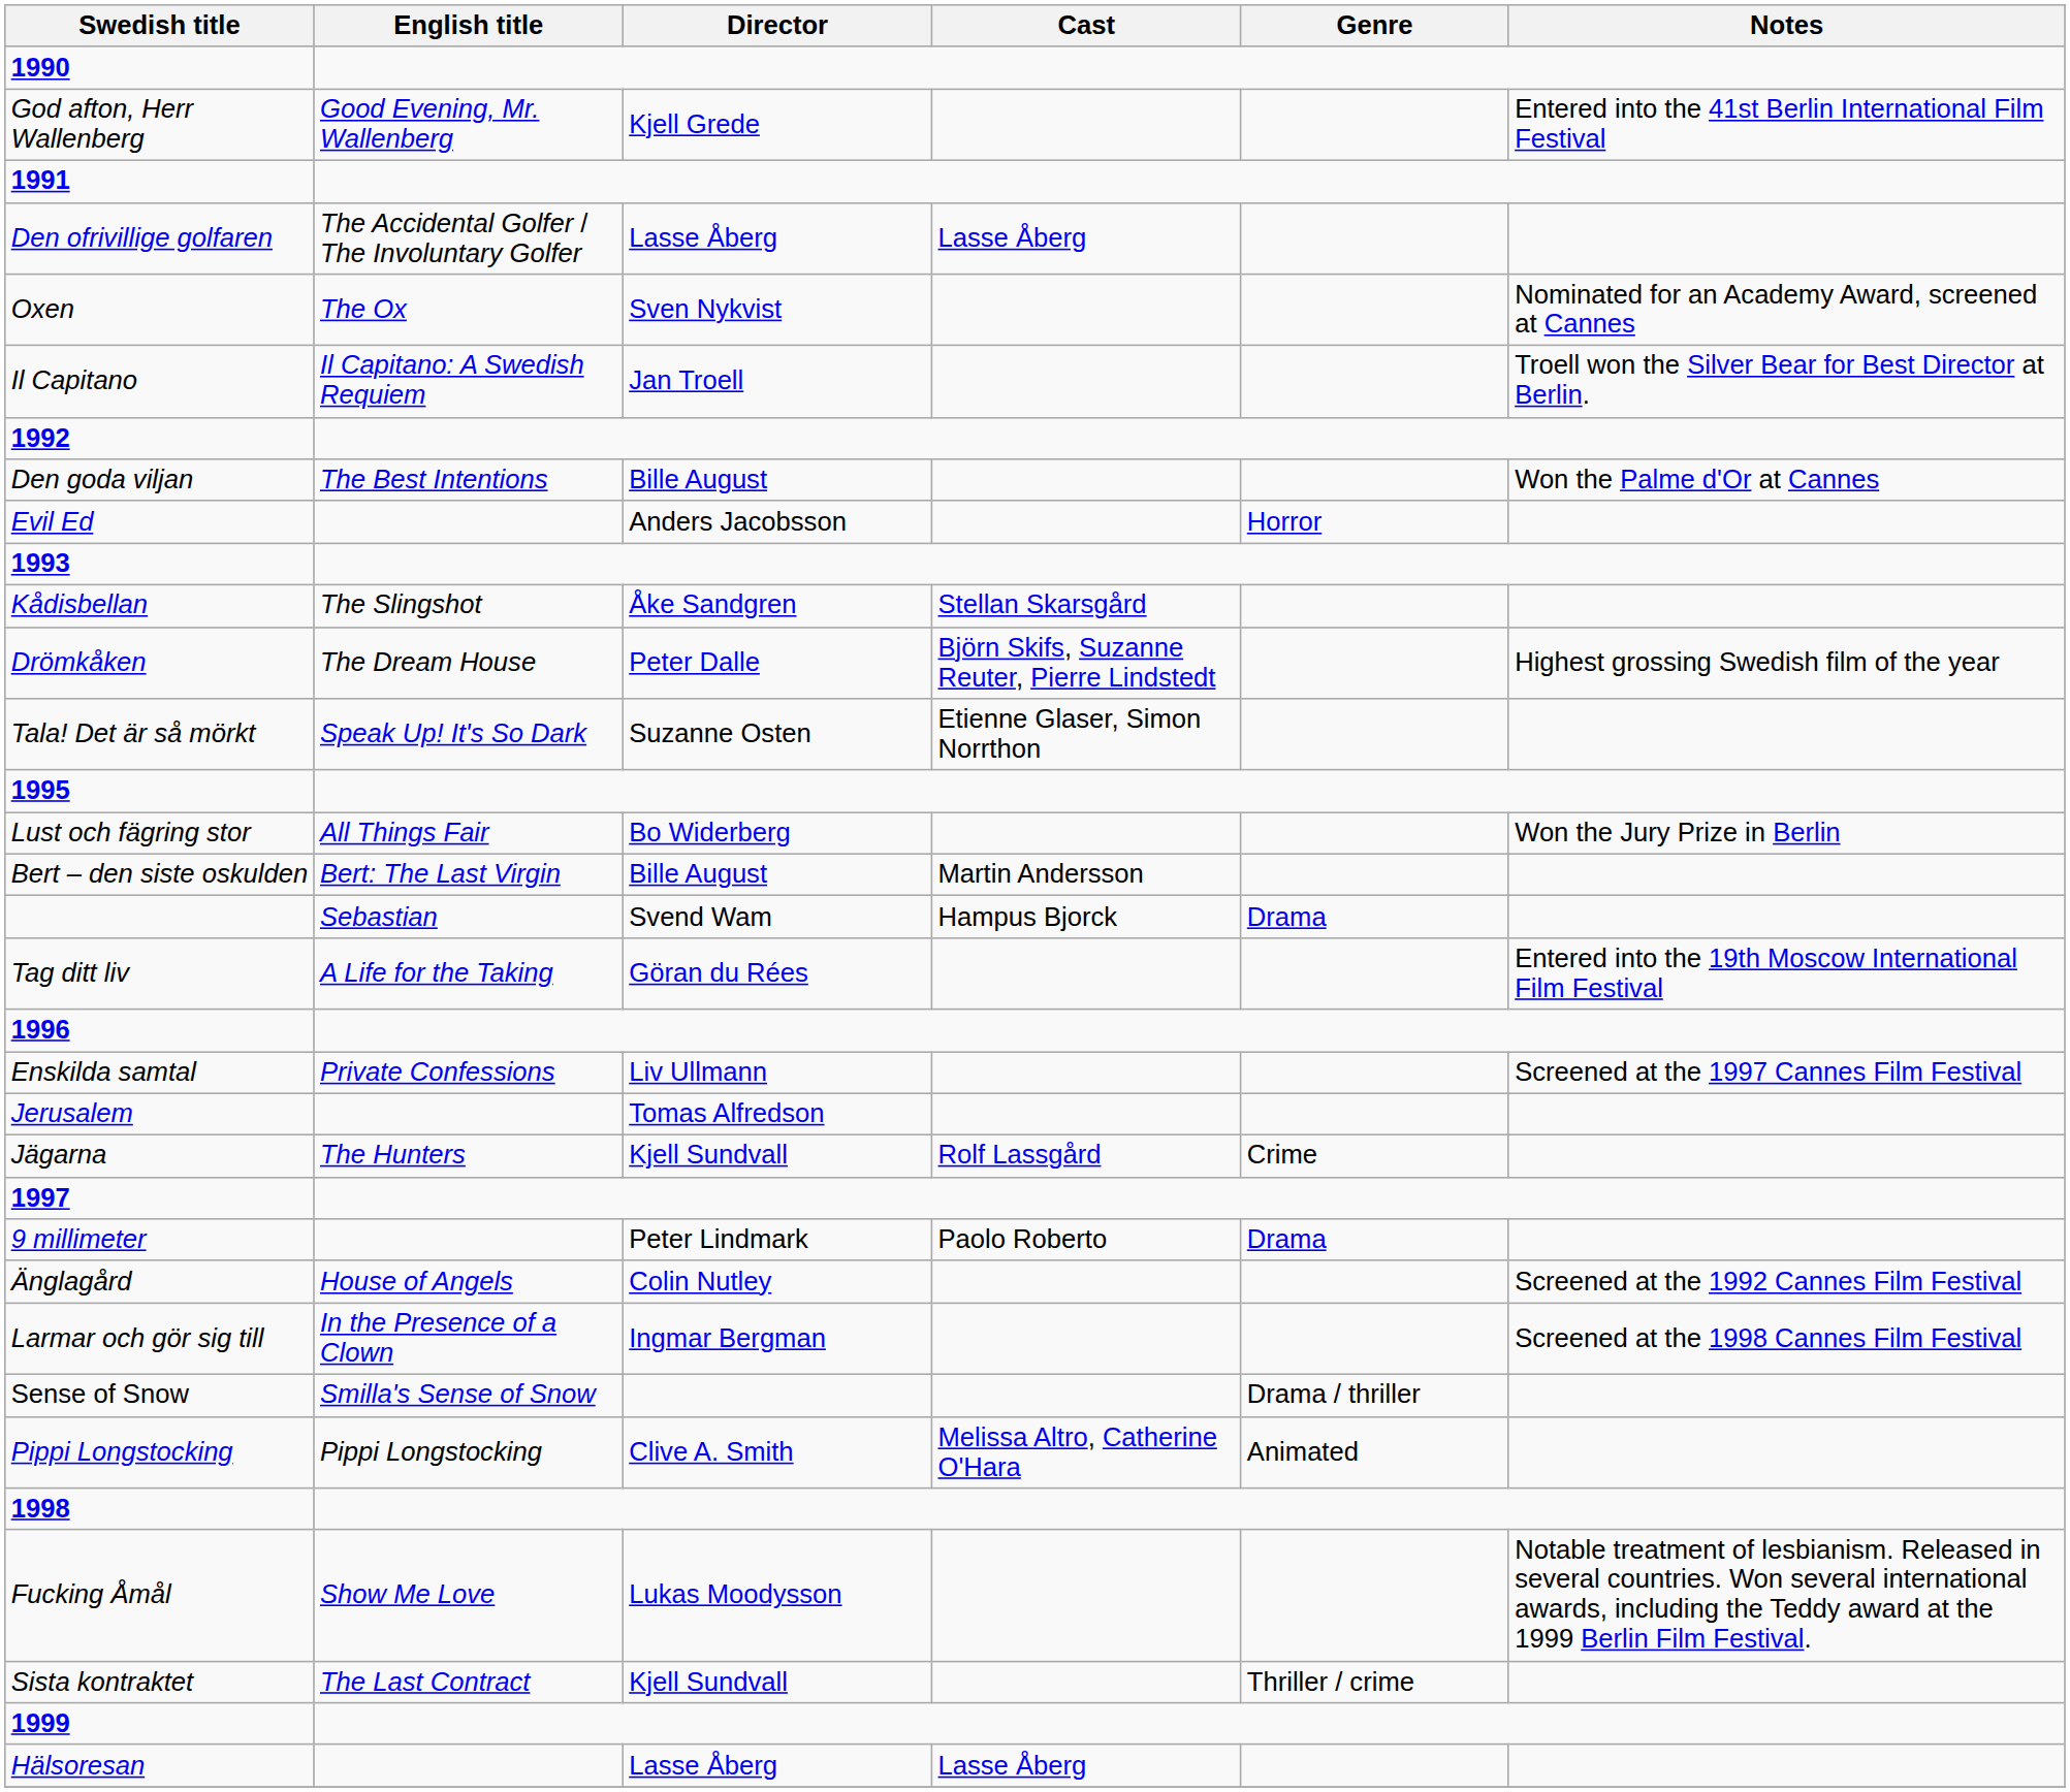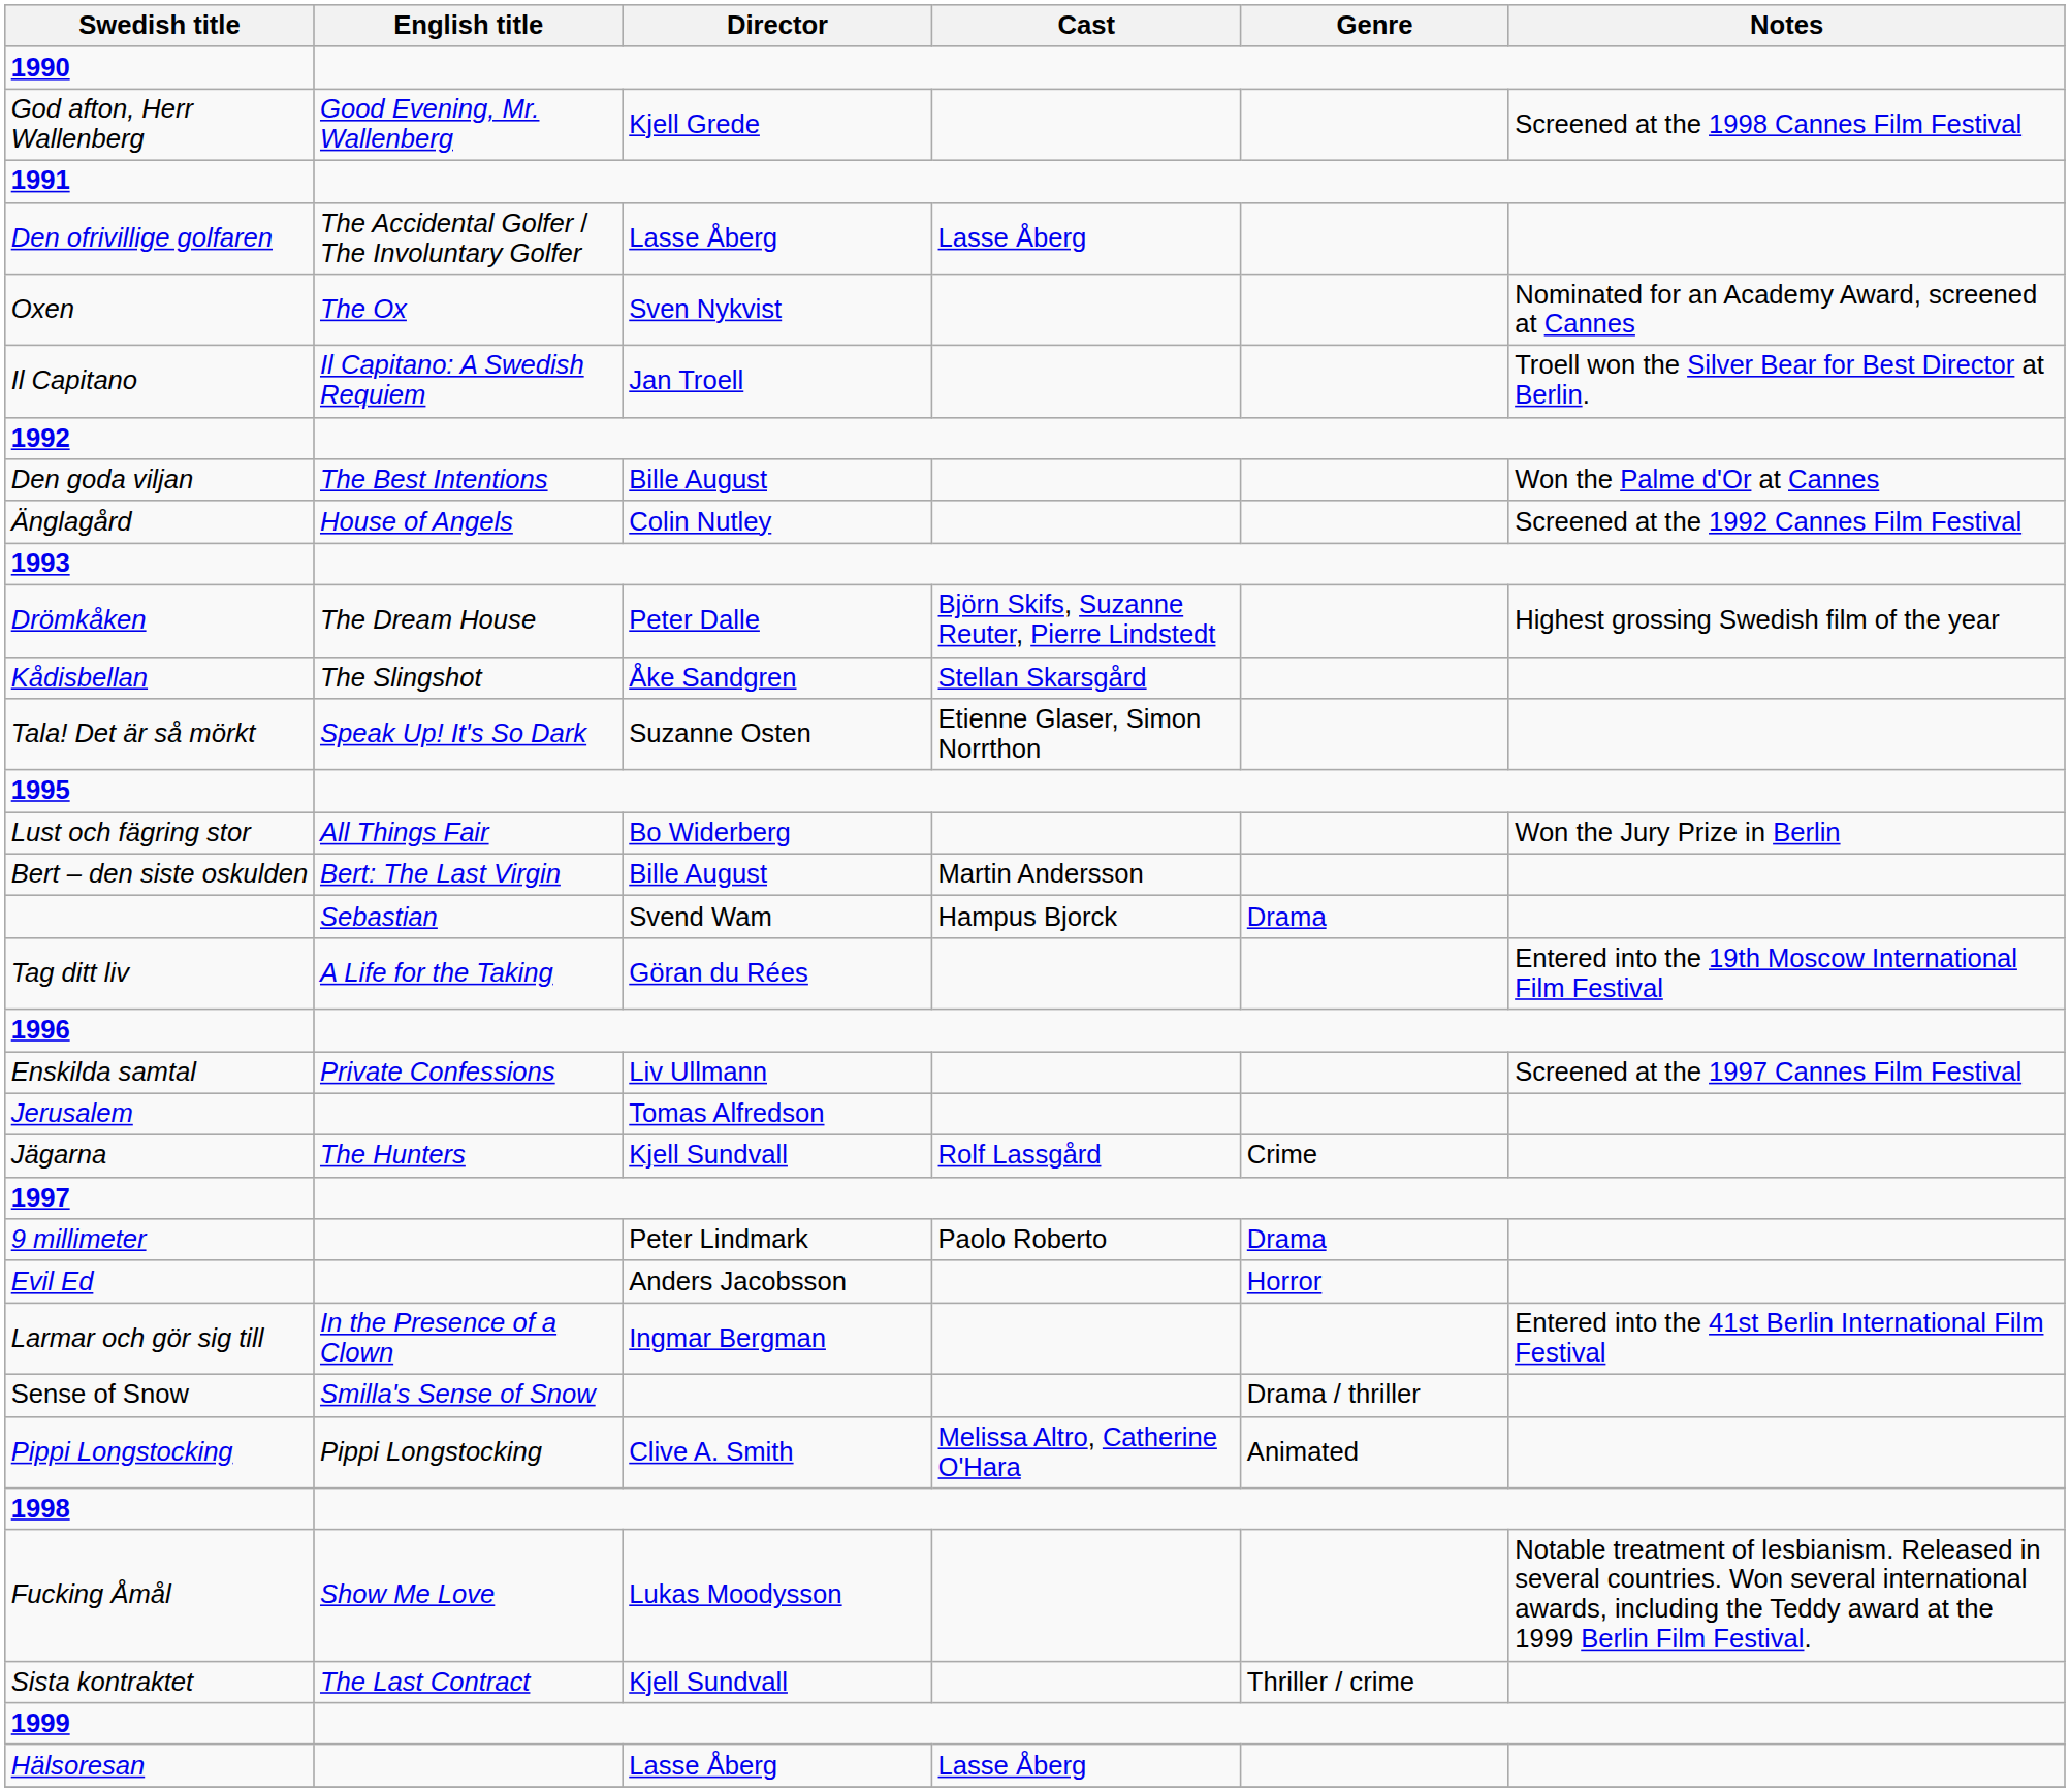God afton, Herr Wallenberg | Notes: Entered into the 41st Berlin International Film Festival -> Screened at the 1998 Cannes Film Festival
rows swapped: Änglagård <-> Evil Ed
rows swapped: Drömkåken <-> Kådisbellan
Larmar och gör sig till | Notes: Screened at the 1998 Cannes Film Festival -> Entered into the 41st Berlin International Film Festival
